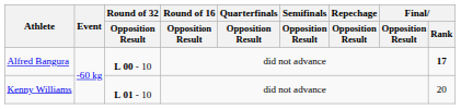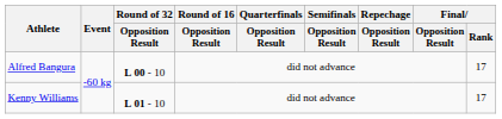Alfred Bangura | Final / Rank: bold -> normal
Kenny Williams | Final / Rank: 20 -> 17
